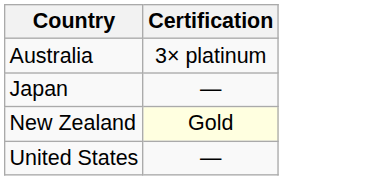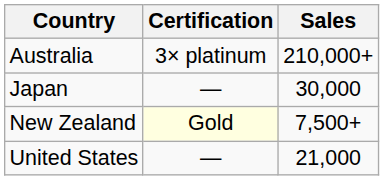+ column: Sales | 210,000+ | 30,000 | 7,500+ | 21,000
